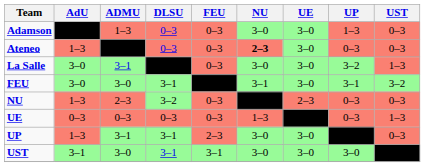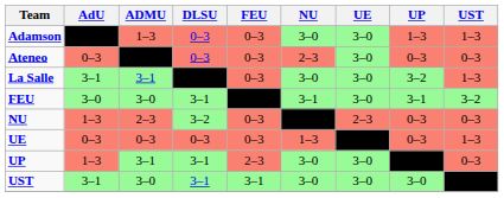Adamson | UST: 0–3 -> 1–3
Ateneo | AdU: 1–3 -> 0–3
Ateneo | NU: bold -> normal
La Salle | AdU: 3–0 -> 3–1
